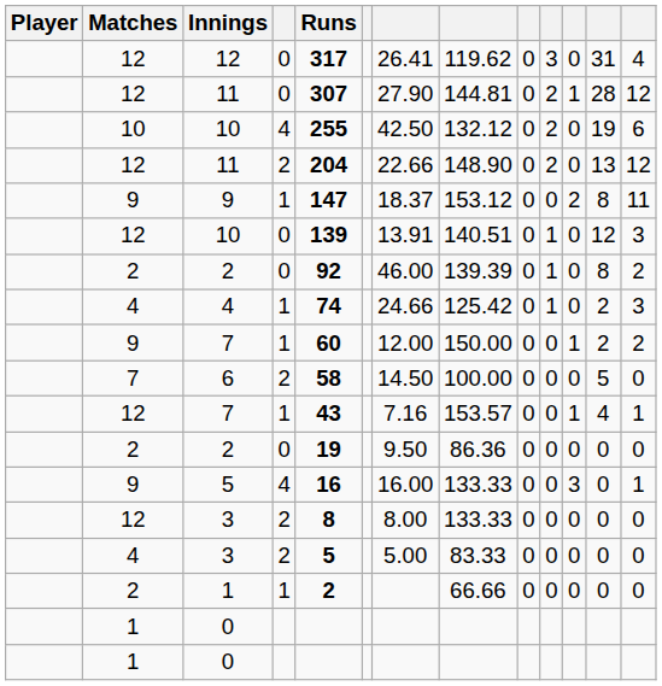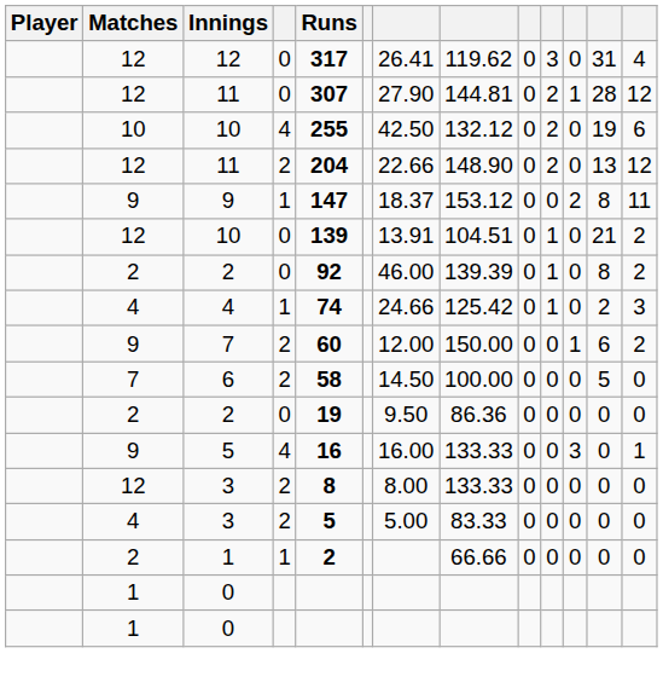12 / 10 | column 8: 140.51 -> 104.51
12 / 10 | column 12: 12 -> 21
12 / 10 | column 13: 3 -> 2
9 / 7 | column 4: 1 -> 2
9 / 7 | column 12: 2 -> 6
- row: 12 | 7 | 1 | 43 | 7.16 | 153.57 | 0 | 0 | 1 | 4 | 1
